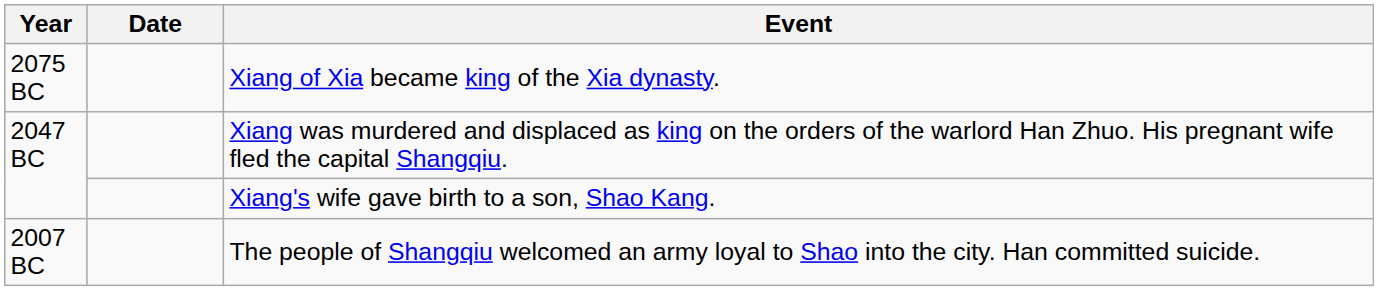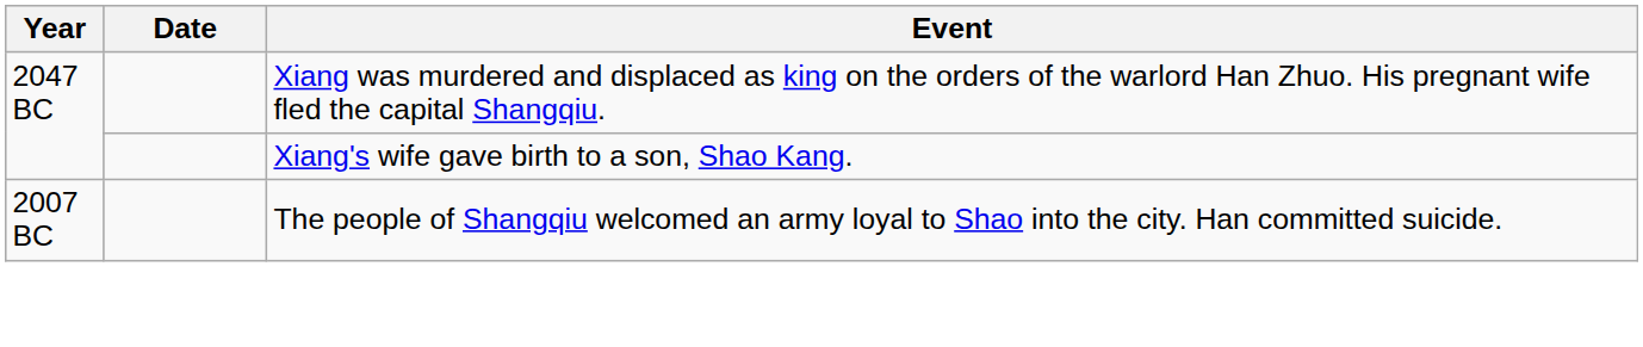- row: 2075 BC | Xiang of Xia became king of the Xia dynasty.
